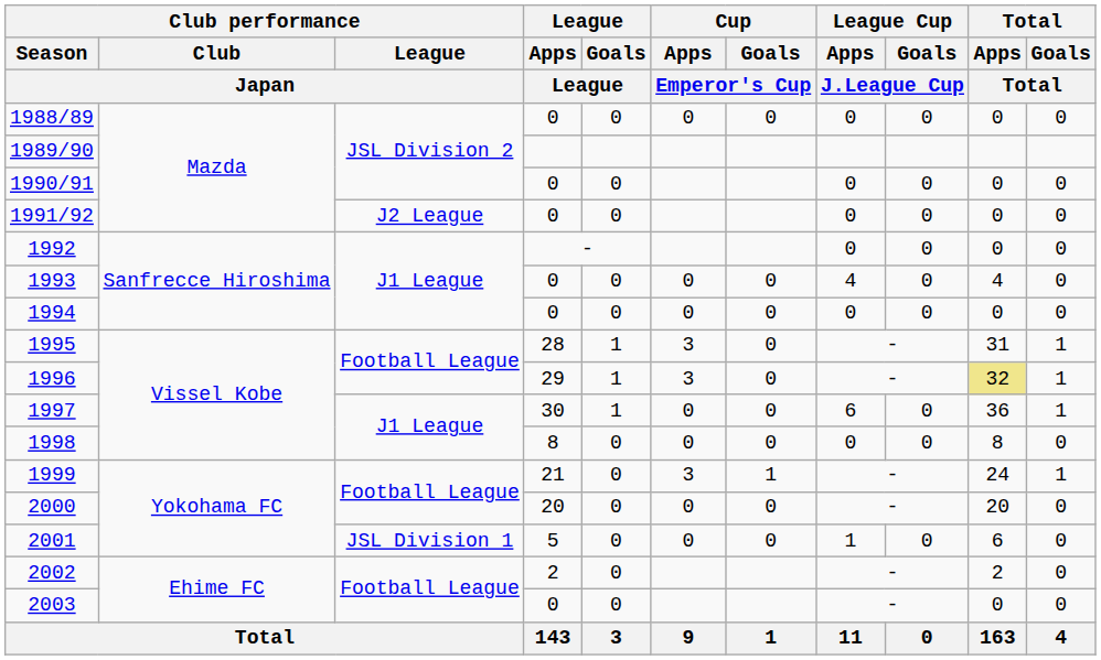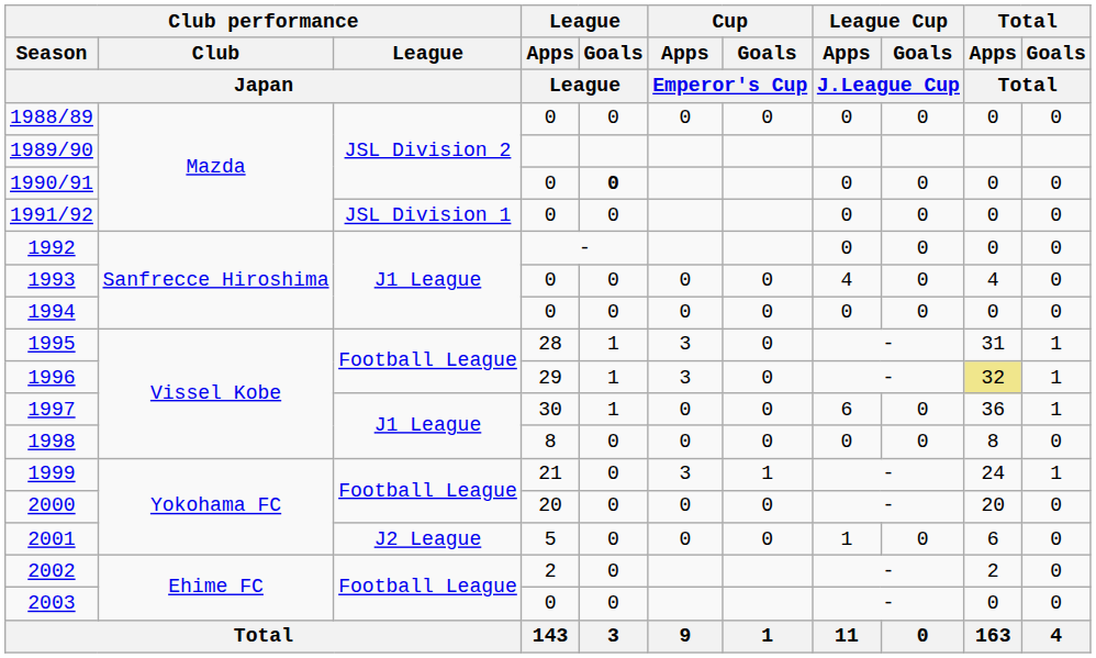1990/91 | League / Goals / League: normal -> bold
1991/92 | Club performance / League / Japan: J2 League -> JSL Division 1
2001 | Club performance / League / Japan: JSL Division 1 -> J2 League
